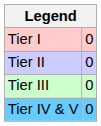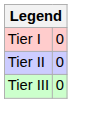- row: Tier IV & V | 0
